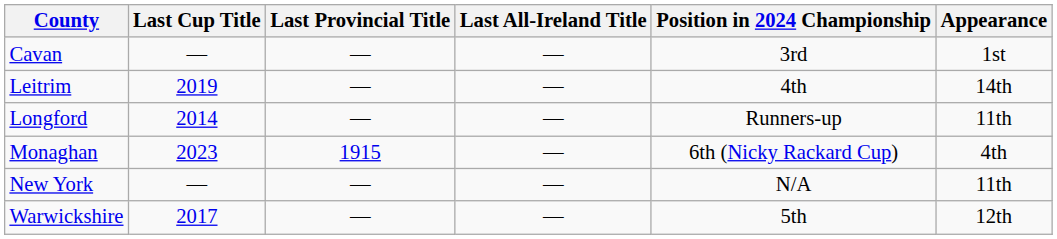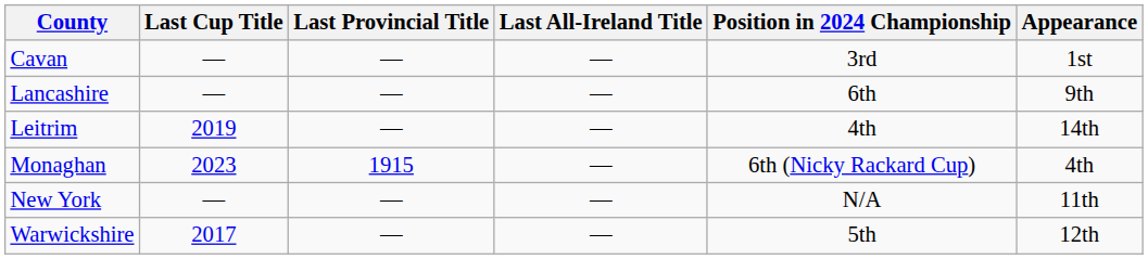+ row: Lancashire | — | — | — | 6th | 9th
- row: Longford | 2014 | — | — | Runners-up | 11th
